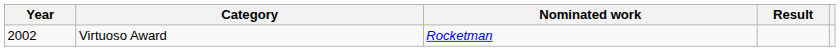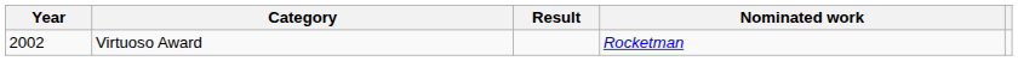columns swapped: Nominated work <-> Result
